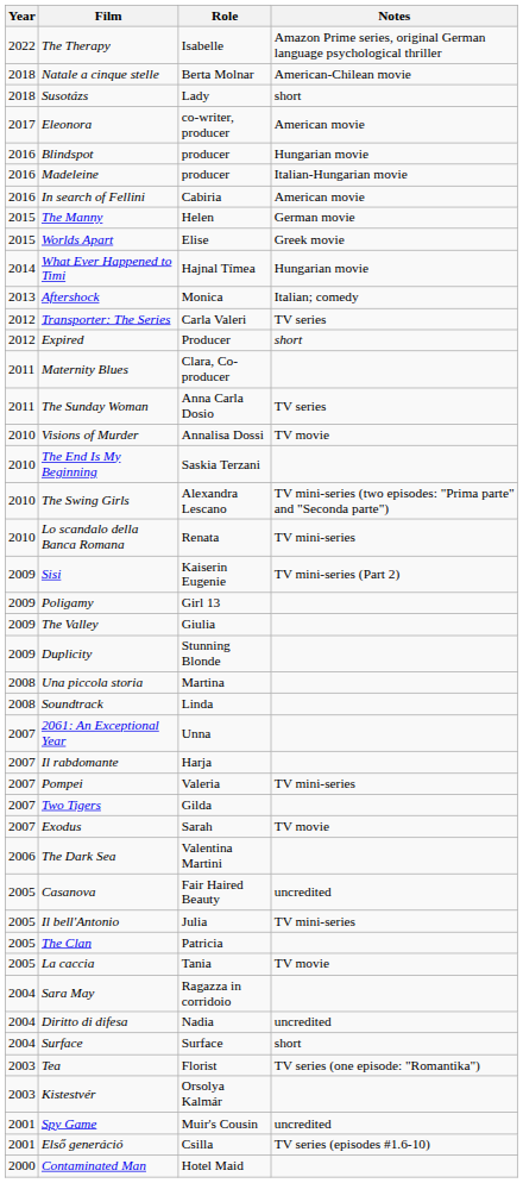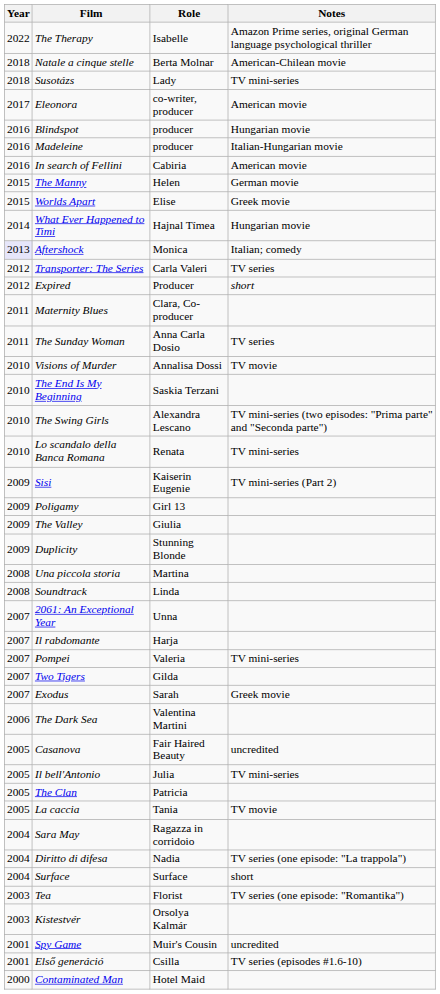Susotázs | Notes: short -> TV mini-series
Aftershock | Year: no background -> lavender background
Exodus | Notes: TV movie -> Greek movie
Diritto di difesa | Notes: uncredited -> TV series (one episode: "La trappola")
